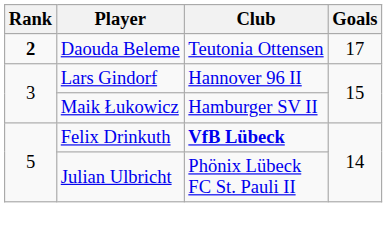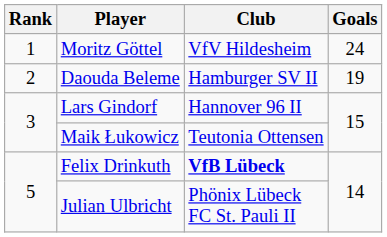+ row: 1 | Moritz Göttel | VfV Hildesheim | 24
Daouda Beleme | Rank: bold -> normal
Daouda Beleme | Club: Teutonia Ottensen -> Hamburger SV II
Daouda Beleme | Goals: 17 -> 19
Maik Łukowicz | Club: Hamburger SV II -> Teutonia Ottensen
